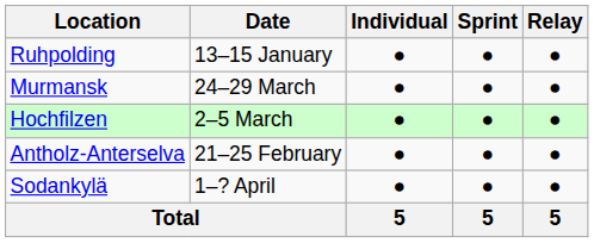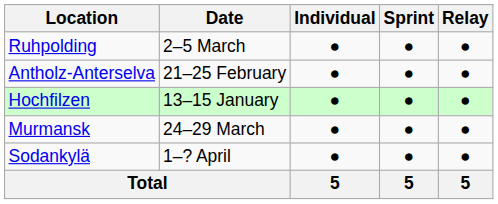Ruhpolding | Date: 13–15 January -> 2–5 March
rows swapped: Antholz-Anterselva <-> Murmansk
Hochfilzen | Date: 2–5 March -> 13–15 January
